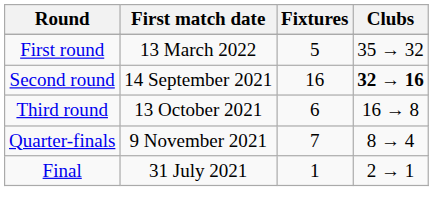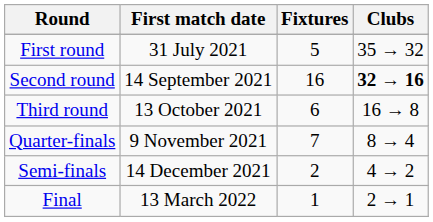First round | First match date: 13 March 2022 -> 31 July 2021
+ row: Semi-finals | 14 December 2021 | 2 | 4 → 2
Final | First match date: 31 July 2021 -> 13 March 2022
